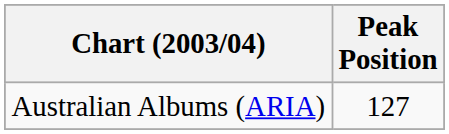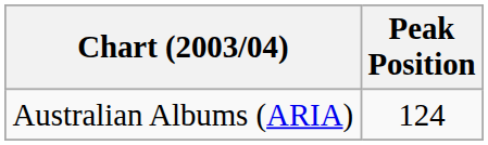Australian Albums (ARIA) | Peak Position: 127 -> 124
